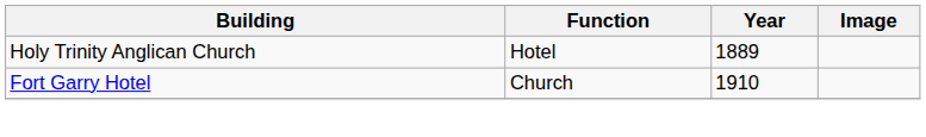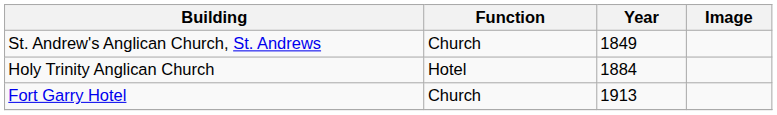+ row: St. Andrew's Anglican Church, St. Andrews | Church | 1849
Holy Trinity Anglican Church | Year: 1889 -> 1884
Fort Garry Hotel | Year: 1910 -> 1913
